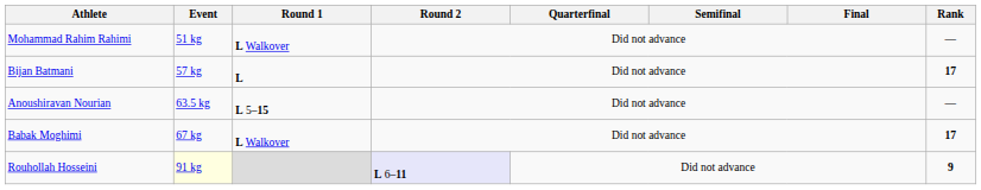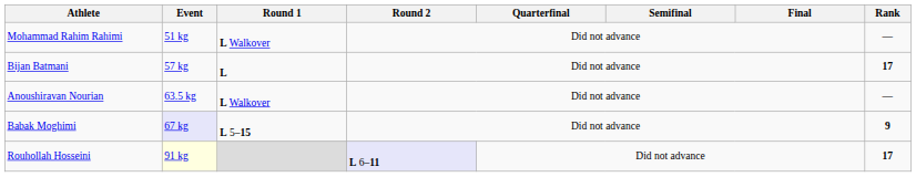Anoushiravan Nourian | Round 1: L 5–15 -> L Walkover
Babak Moghimi | Event: no background -> lavender background
Babak Moghimi | Round 1: L Walkover -> L 5–15
Babak Moghimi | Rank: 17 -> 9
Rouhollah Hosseini | Rank: 9 -> 17
